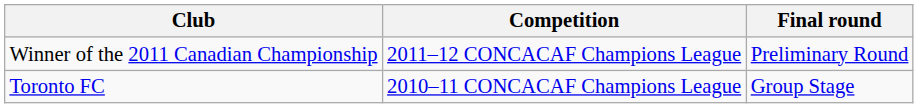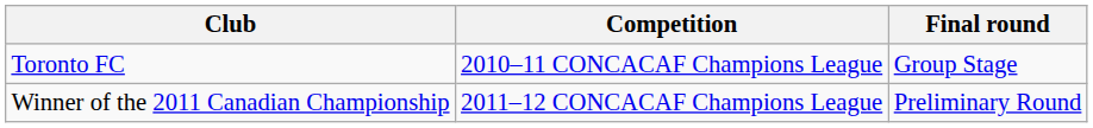rows swapped: Toronto FC <-> Winner of the 2011 Canadian Championship
